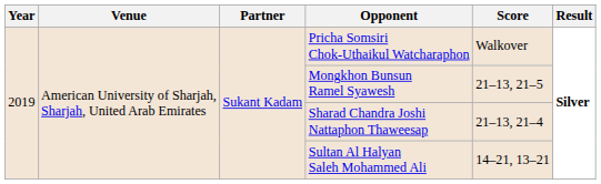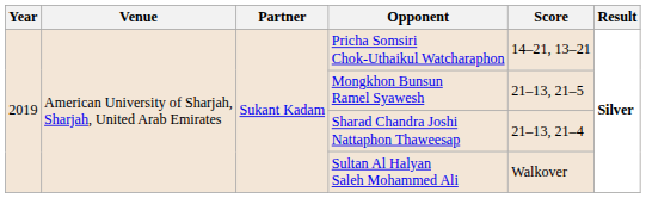Pricha Somsiri Chok-Uthaikul Watcharaphon | Score: Walkover -> 14–21, 13–21
Sultan Al Halyan Saleh Mohammed Ali | Score: 14–21, 13–21 -> Walkover
